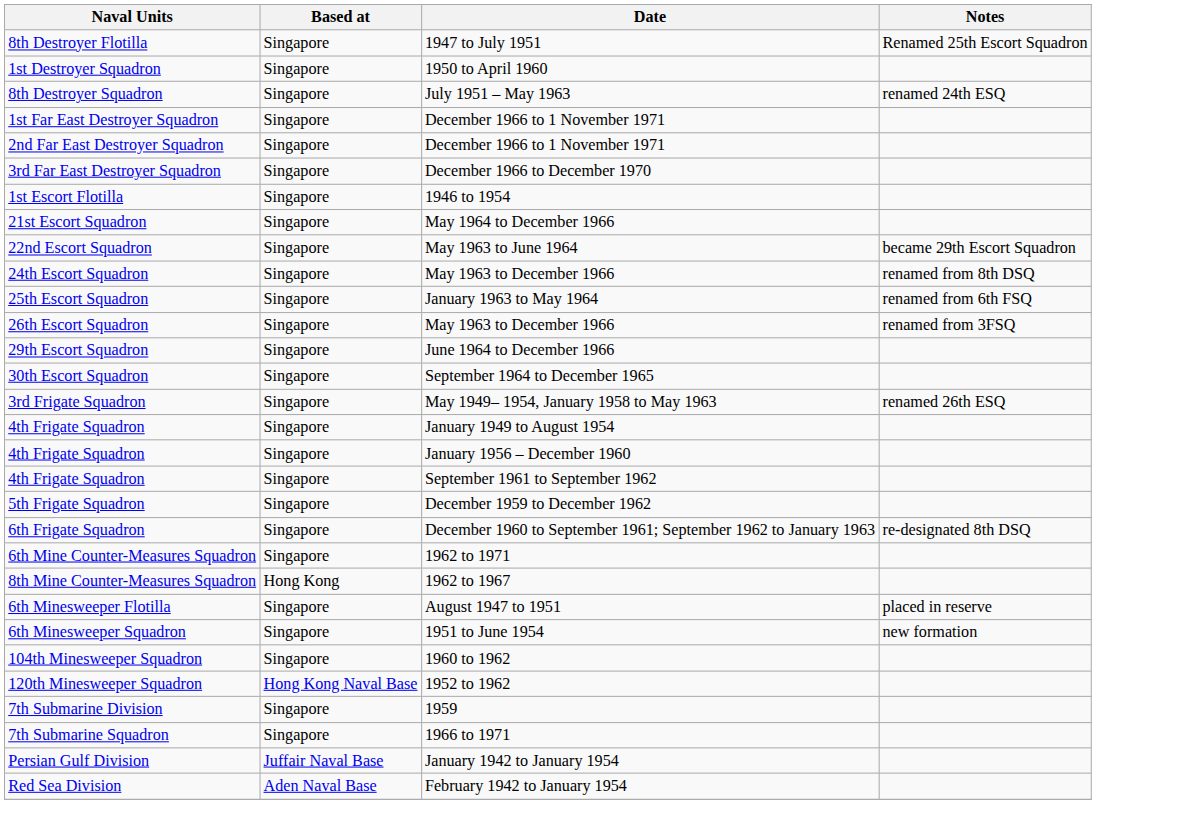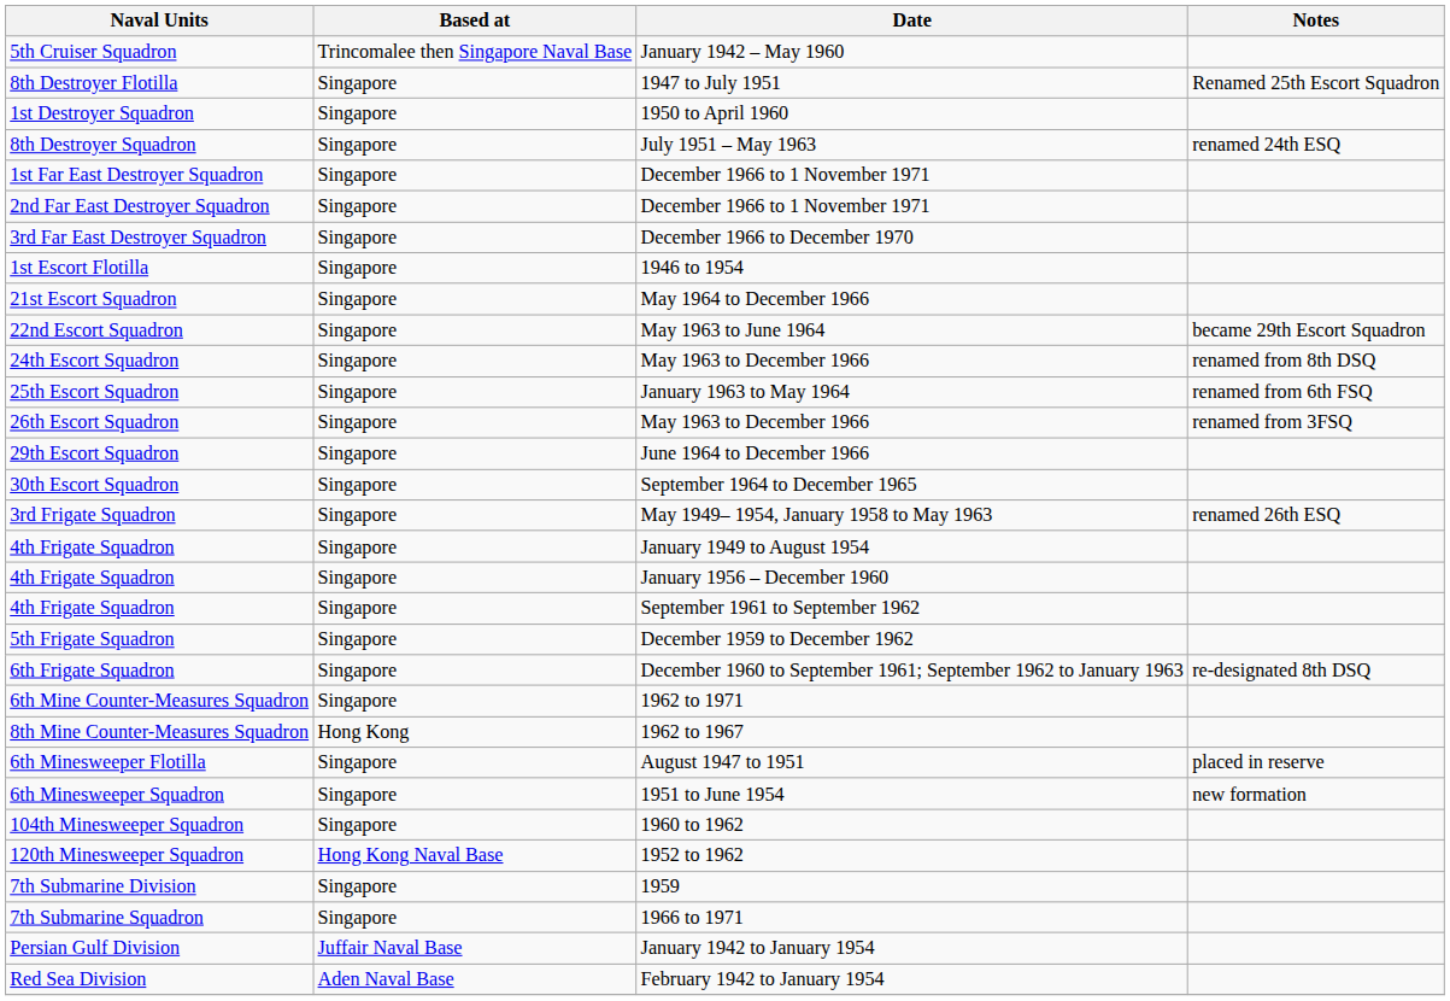+ row: 5th Cruiser Squadron | Trincomalee then Singapore Naval Base | January 1942 – May 1960
